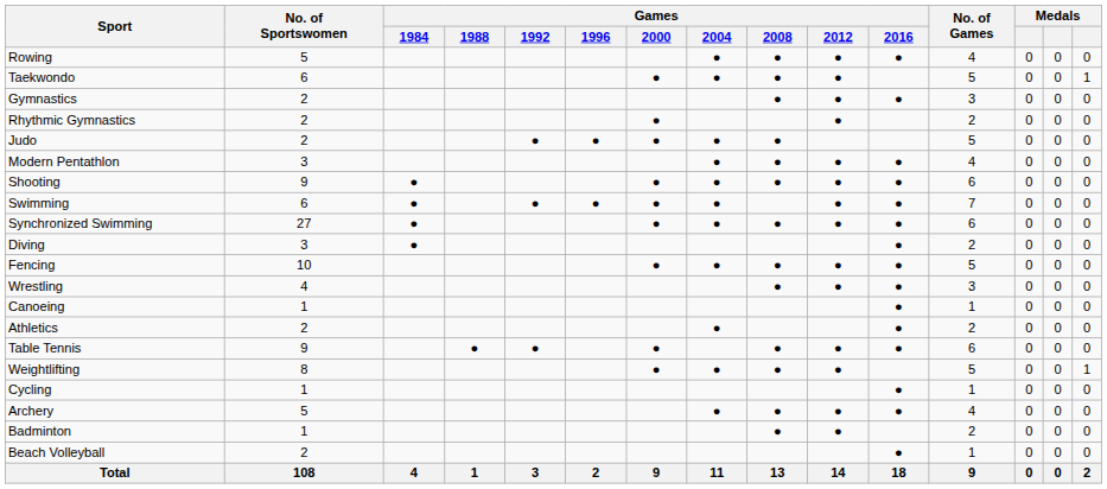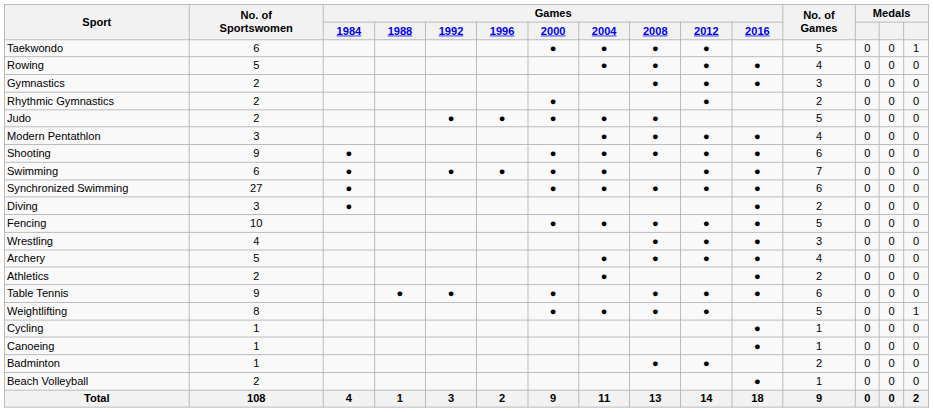rows swapped: Taekwondo <-> Rowing
rows swapped: Archery <-> Canoeing
